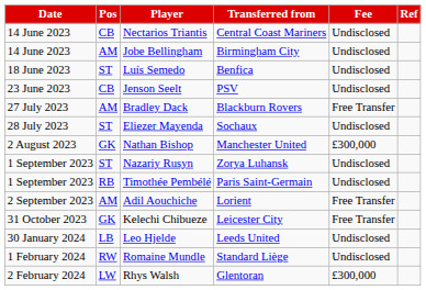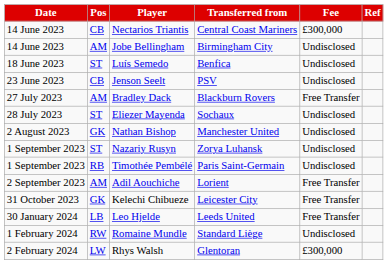Nectarios Triantis | Fee: Undisclosed -> £300,000
Nathan Bishop | Fee: £300,000 -> Undisclosed
Leo Hjelde | Fee: Undisclosed -> Free Transfer
